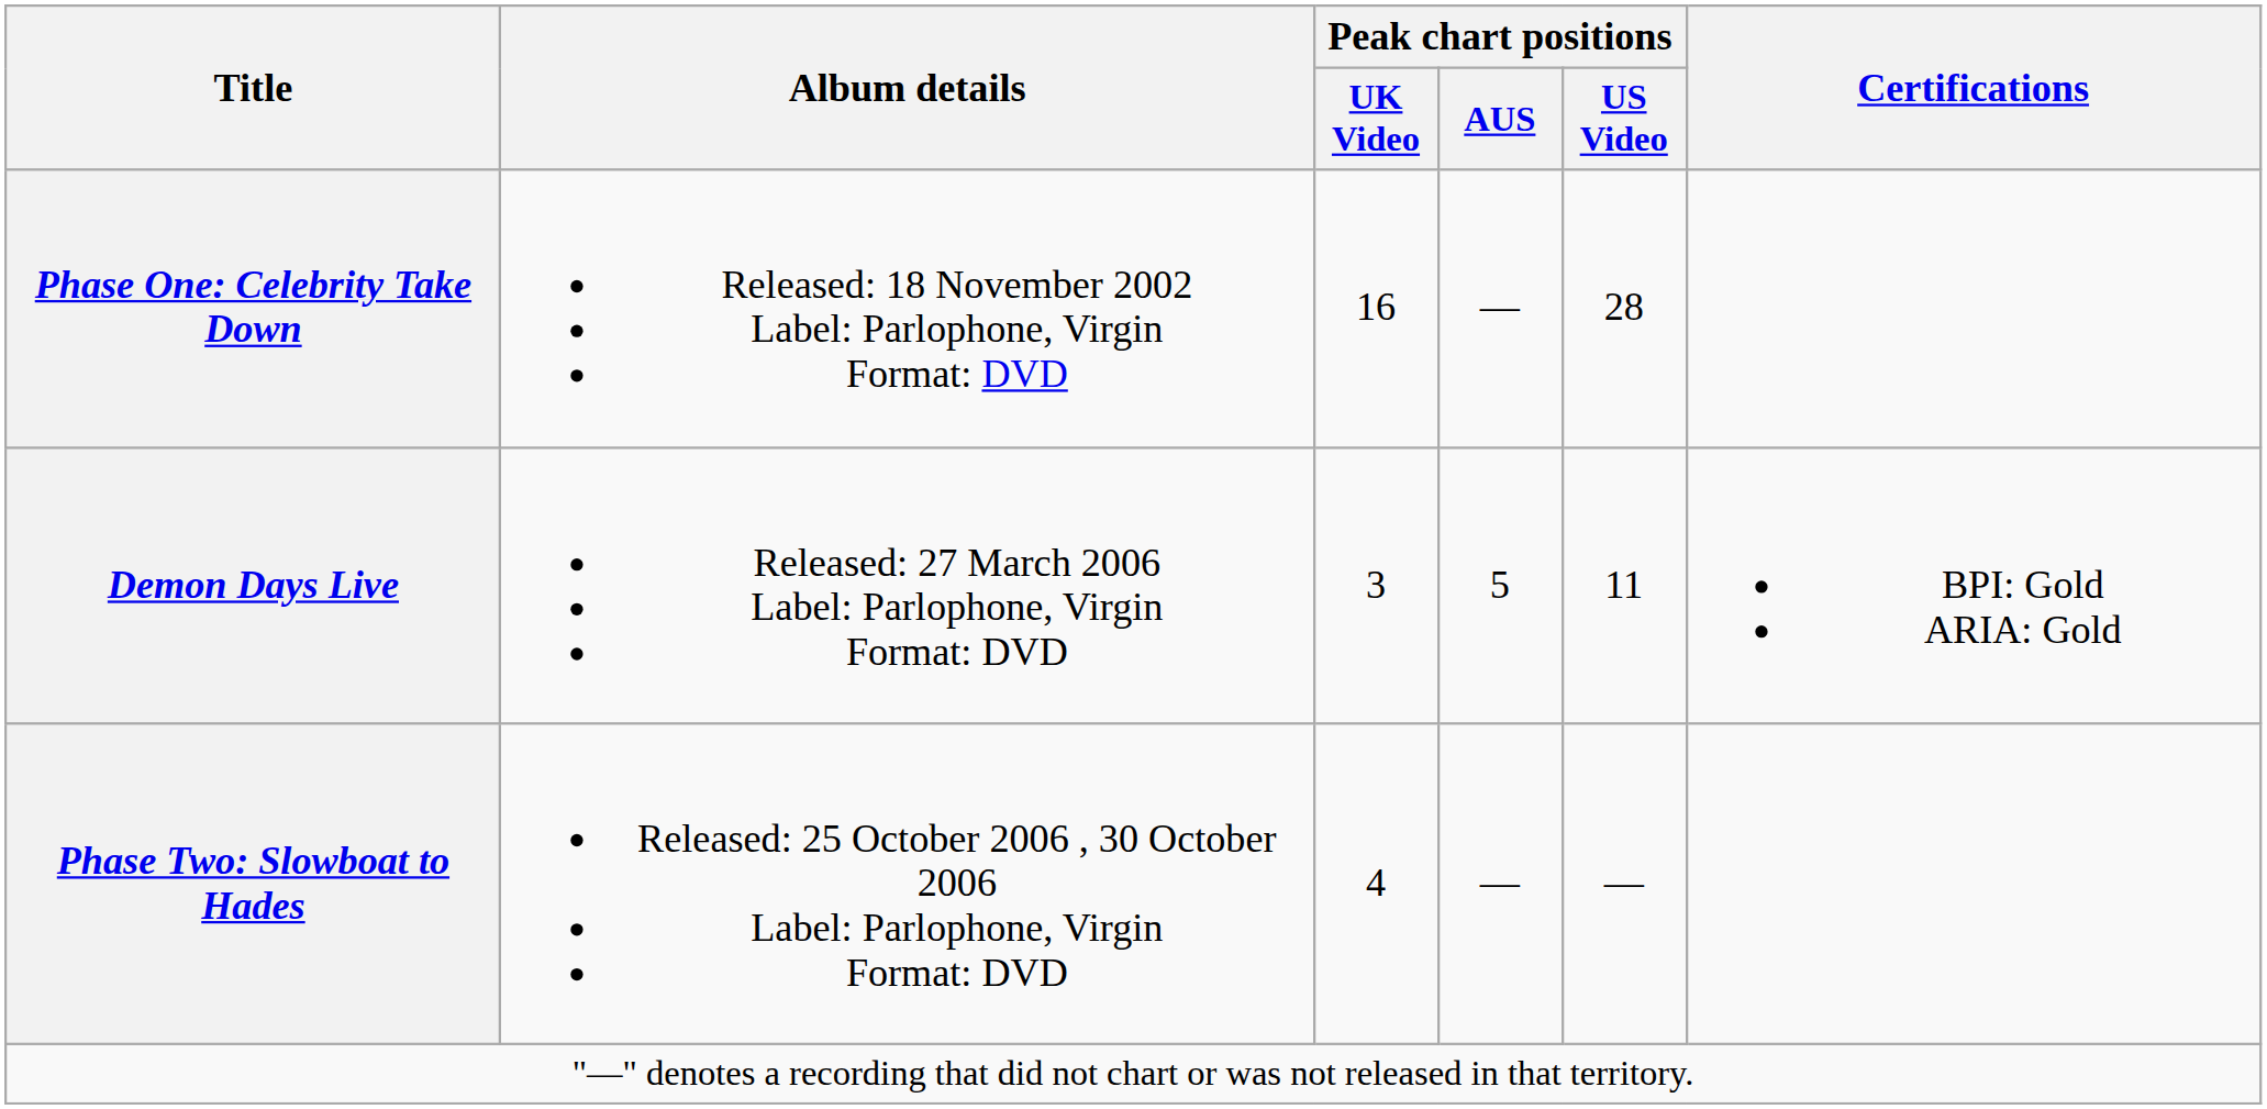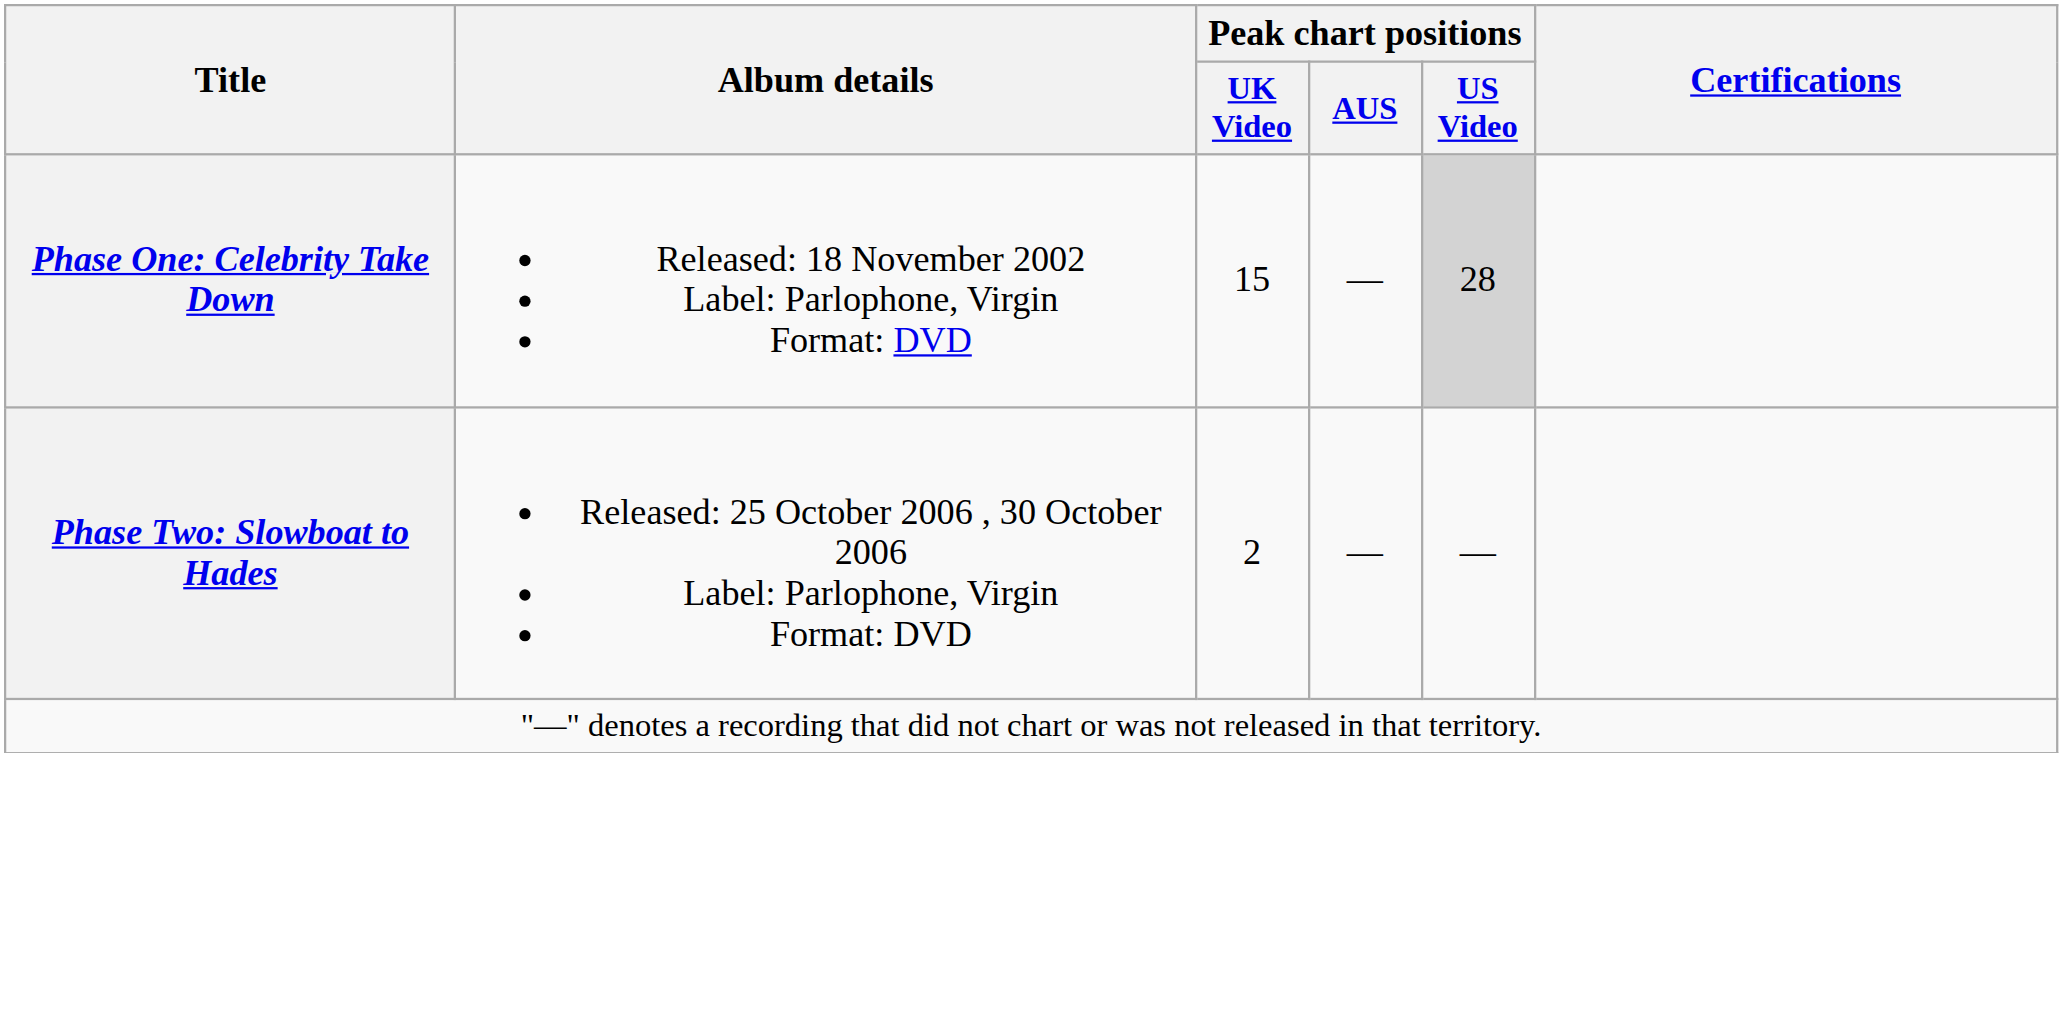Phase One: Celebrity Take Down | Peak chart positions / UK Video: 16 -> 15
Phase One: Celebrity Take Down | Peak chart positions / US Video: no background -> lightgrey background
- row: Demon Days Live | Released: 27 March 2006 Label: Parlophone, Virgin Format: DVD | 3 | 5 | 11 | BPI: Gold ARIA: Gold
Phase Two: Slowboat to Hades | Peak chart positions / UK Video: 4 -> 2
